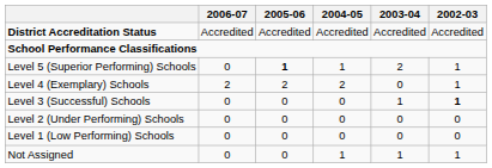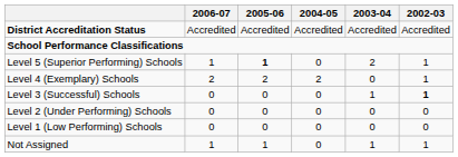Level 5 (Superior Performing) Schools | 2006-07: 0 -> 1
Level 5 (Superior Performing) Schools | 2004-05: 1 -> 0
Not Assigned | 2006-07: 0 -> 1
Not Assigned | 2005-06: 0 -> 1
Not Assigned | 2004-05: 1 -> 0
